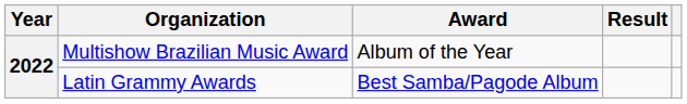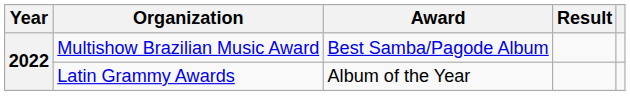Multishow Brazilian Music Award | Award: Album of the Year -> Best Samba/Pagode Album
Latin Grammy Awards | Award: Best Samba/Pagode Album -> Album of the Year
